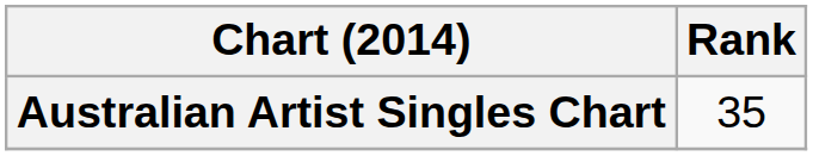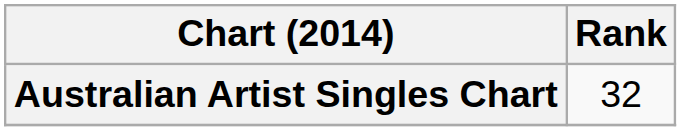Australian Artist Singles Chart | Rank: 35 -> 32
